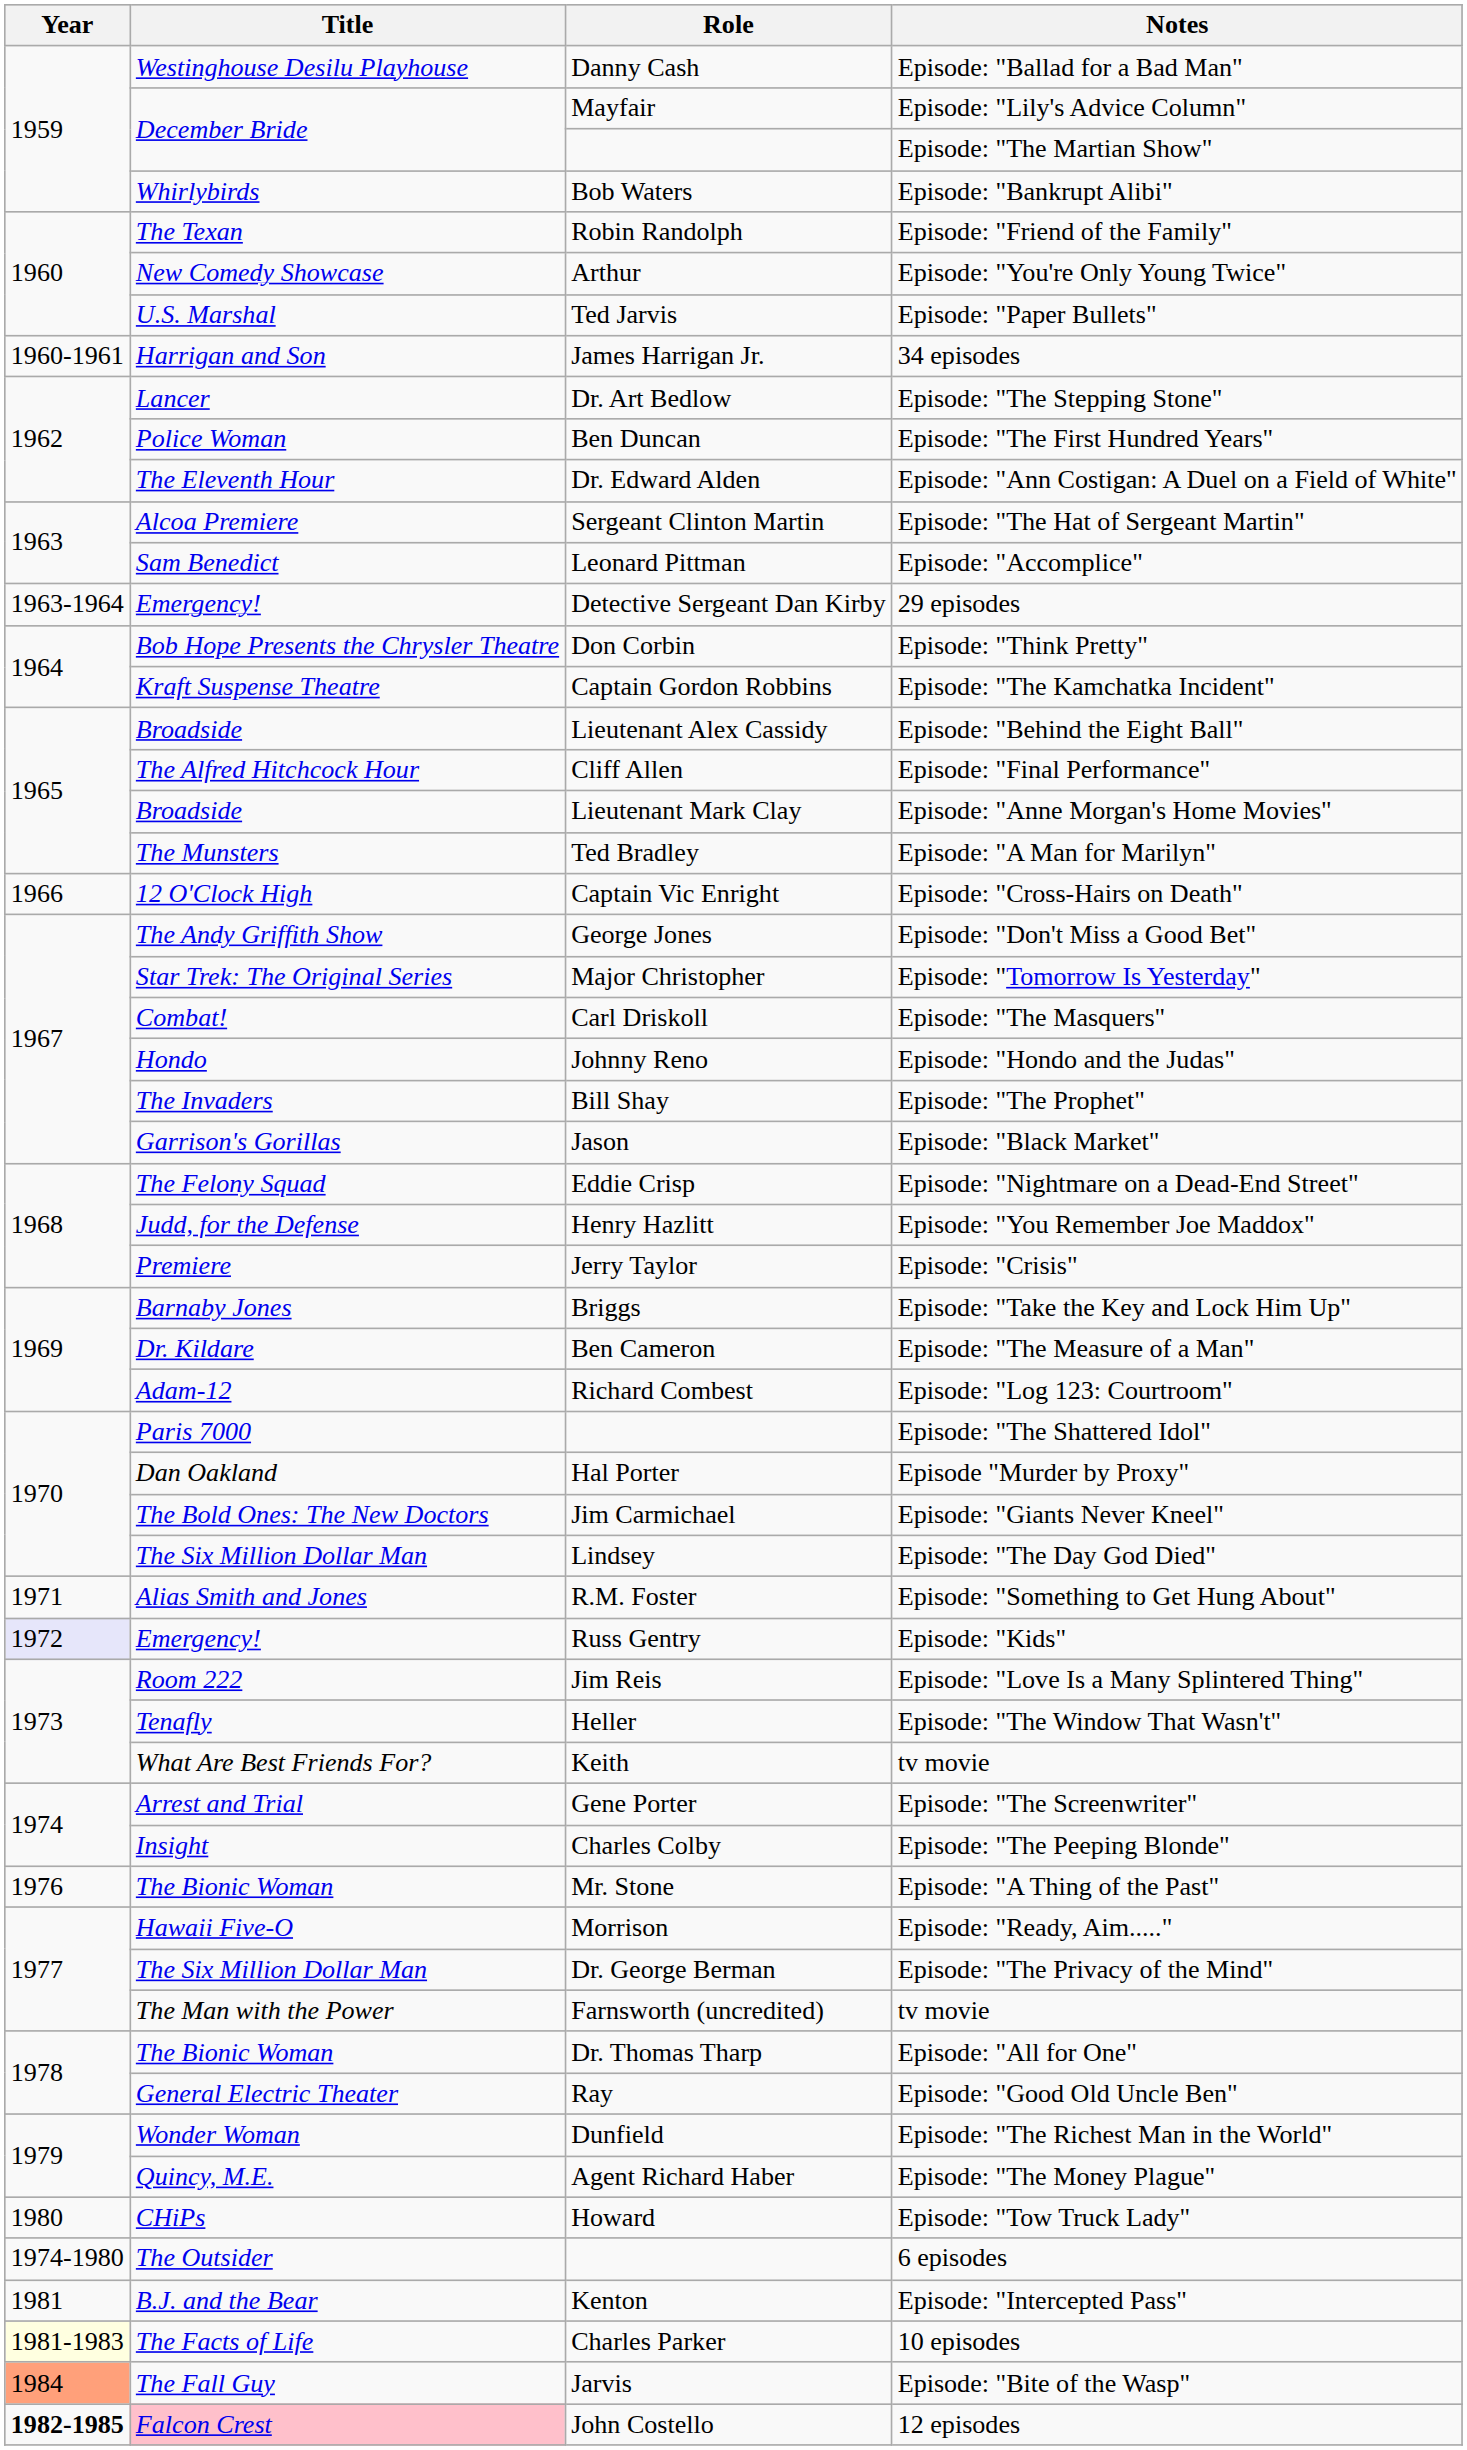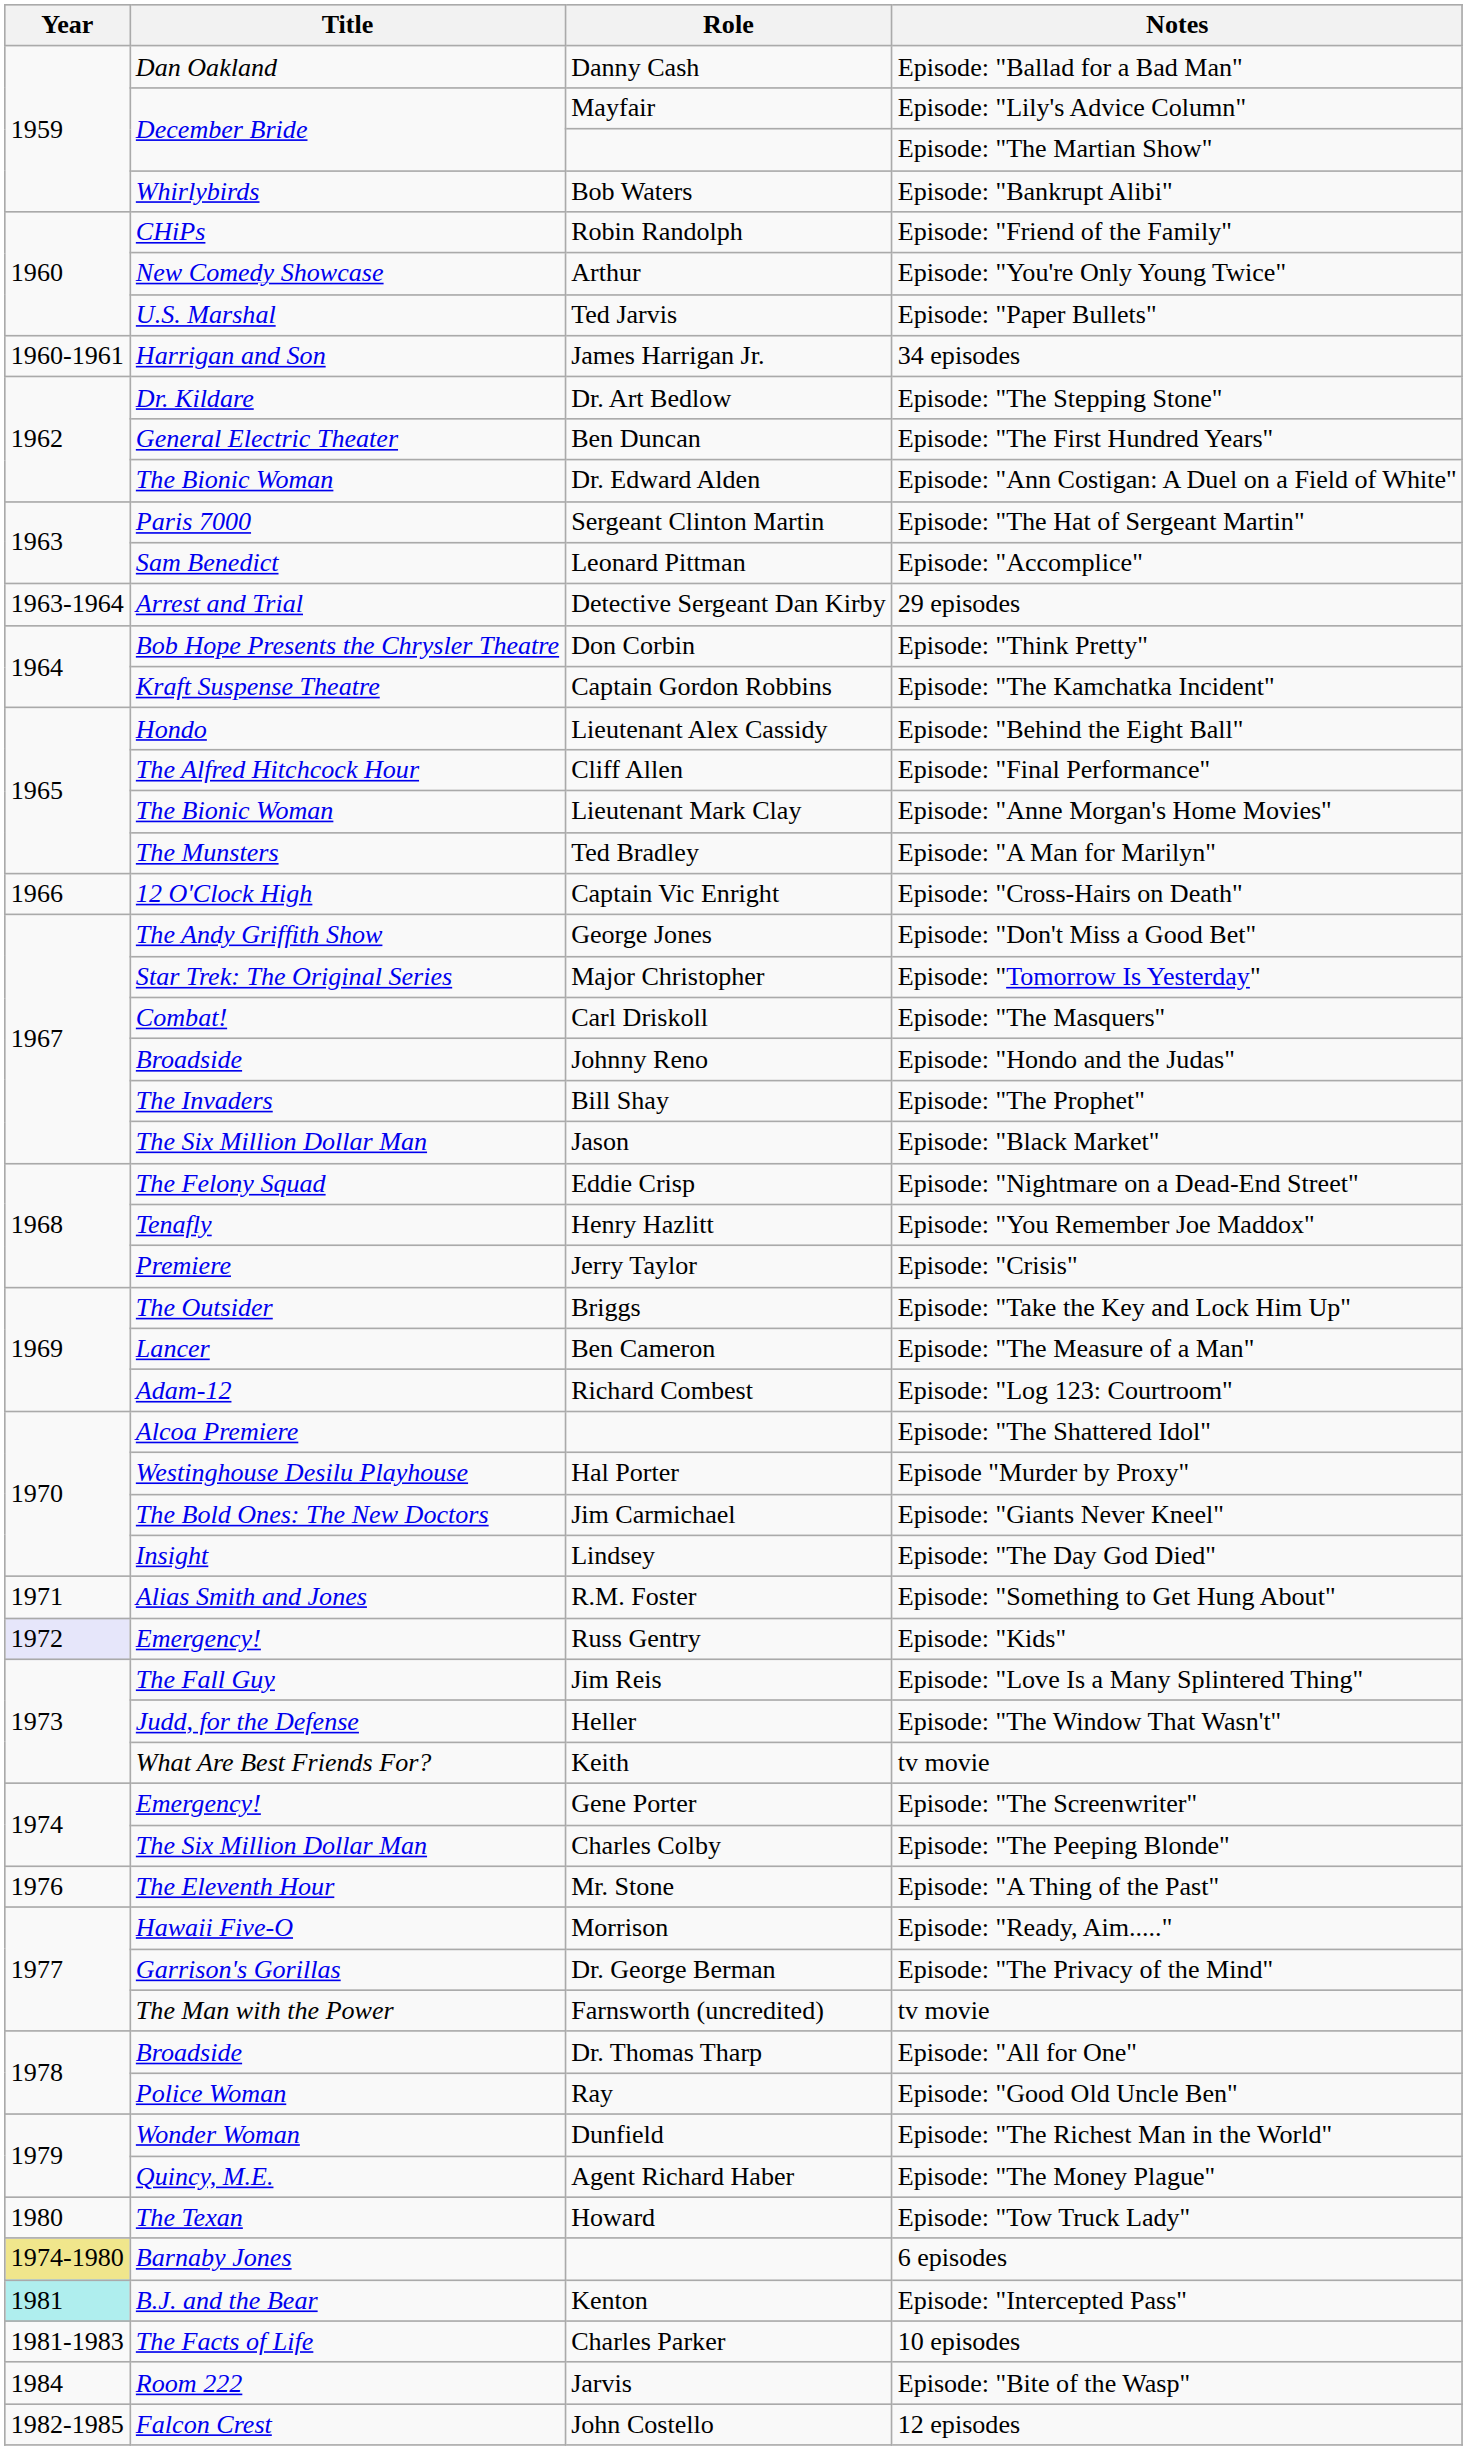Episode: "Ballad for a Bad Man" | Title: Westinghouse Desilu Playhouse -> Dan Oakland
Episode: "Friend of the Family" | Title: The Texan -> CHiPs
Episode: "The Stepping Stone" | Title: Lancer -> Dr. Kildare
Episode: "The First Hundred Years" | Title: Police Woman -> General Electric Theater
Episode: "Ann Costigan: A Duel on a Field of White" | Title: The Eleventh Hour -> The Bionic Woman
Episode: "The Hat of Sergeant Martin" | Title: Alcoa Premiere -> Paris 7000
29 episodes | Title: Emergency! -> Arrest and Trial
Episode: "Behind the Eight Ball" | Title: Broadside -> Hondo
Episode: "Anne Morgan's Home Movies" | Title: Broadside -> The Bionic Woman
Episode: "Hondo and the Judas" | Title: Hondo -> Broadside
Episode: "Black Market" | Title: Garrison's Gorillas -> The Six Million Dollar Man
Episode: "You Remember Joe Maddox" | Title: Judd, for the Defense -> Tenafly
Episode: "Take the Key and Lock Him Up" | Title: Barnaby Jones -> The Outsider
Episode: "The Measure of a Man" | Title: Dr. Kildare -> Lancer
Episode: "The Shattered Idol" | Title: Paris 7000 -> Alcoa Premiere
Episode "Murder by Proxy" | Title: Dan Oakland -> Westinghouse Desilu Playhouse
Episode: "The Day God Died" | Title: The Six Million Dollar Man -> Insight
Episode: "Love Is a Many Splintered Thing" | Title: Room 222 -> The Fall Guy
Episode: "The Window That Wasn't" | Title: Tenafly -> Judd, for the Defense
Episode: "The Screenwriter" | Title: Arrest and Trial -> Emergency!
Episode: "The Peeping Blonde" | Title: Insight -> The Six Million Dollar Man
Episode: "A Thing of the Past" | Title: The Bionic Woman -> The Eleventh Hour
Episode: "The Privacy of the Mind" | Title: The Six Million Dollar Man -> Garrison's Gorillas
Episode: "All for One" | Title: The Bionic Woman -> Broadside
Episode: "Good Old Uncle Ben" | Title: General Electric Theater -> Police Woman
Episode: "Tow Truck Lady" | Title: CHiPs -> The Texan
6 episodes | Year: no background -> khaki background
6 episodes | Title: The Outsider -> Barnaby Jones
Episode: "Intercepted Pass" | Year: no background -> paleturquoise background
10 episodes | Year: lightyellow background -> no background
Episode: "Bite of the Wasp" | Year: lightsalmon background -> no background
Episode: "Bite of the Wasp" | Title: The Fall Guy -> Room 222
12 episodes | Year: bold -> normal
12 episodes | Title: pink background -> no background
